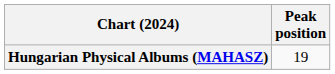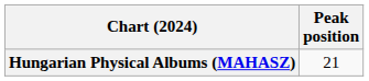Hungarian Physical Albums (MAHASZ) | Peak position: 19 -> 21
